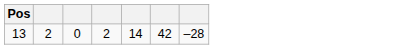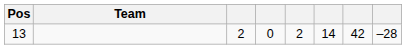+ column: Team
